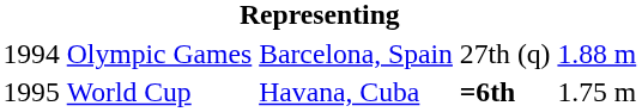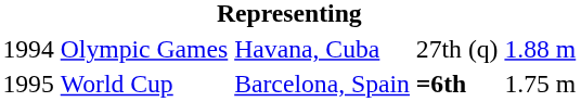Olympic Games | column 3: Barcelona, Spain -> Havana, Cuba
World Cup | column 3: Havana, Cuba -> Barcelona, Spain
